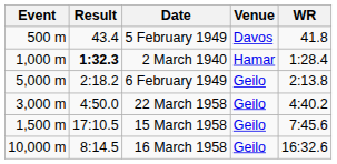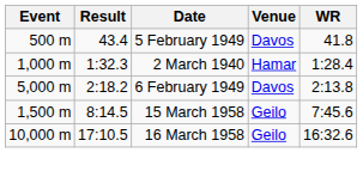2 March 1940 | Result: bold -> normal
6 February 1949 | Venue: Geilo -> Davos
- row: 3,000 m | 4:50.0 | 22 March 1958 | Geilo | 4:40.2
15 March 1958 | Result: 17:10.5 -> 8:14.5
16 March 1958 | Result: 8:14.5 -> 17:10.5
